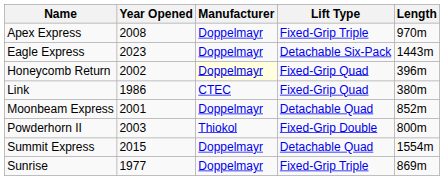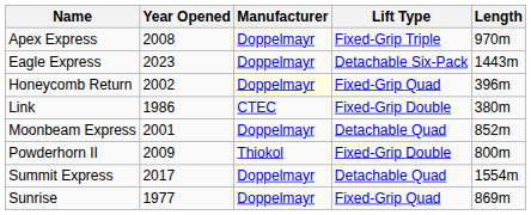Link | Lift Type: Fixed-Grip Quad -> Fixed-Grip Double
Powderhorn II | Year Opened: 2003 -> 2009
Summit Express | Year Opened: 2015 -> 2017
Sunrise | Lift Type: Fixed-Grip Triple -> Fixed-Grip Quad
